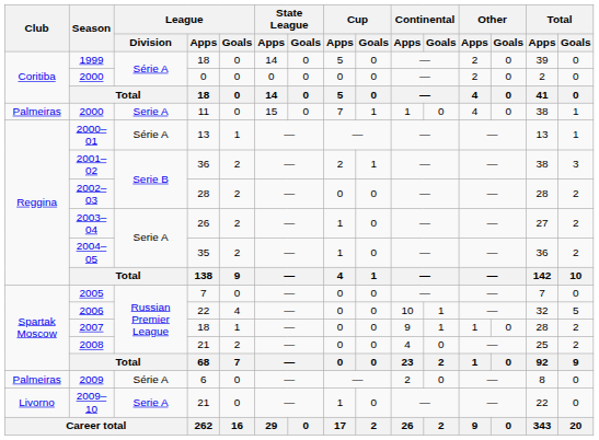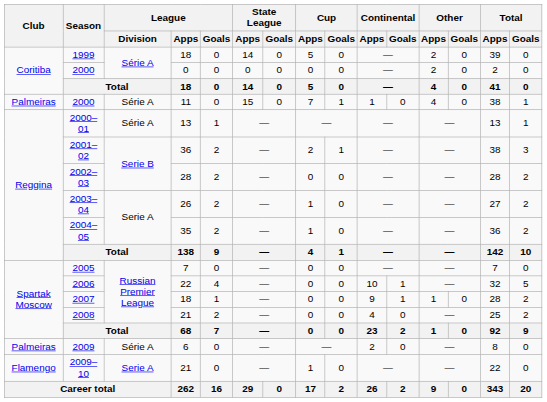2000 / 11 | League / Division: Serie A -> Série A
2009–10 | Club: Livorno -> Flamengo
